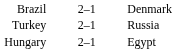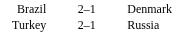- row: Hungary | 2–1 | Egypt
